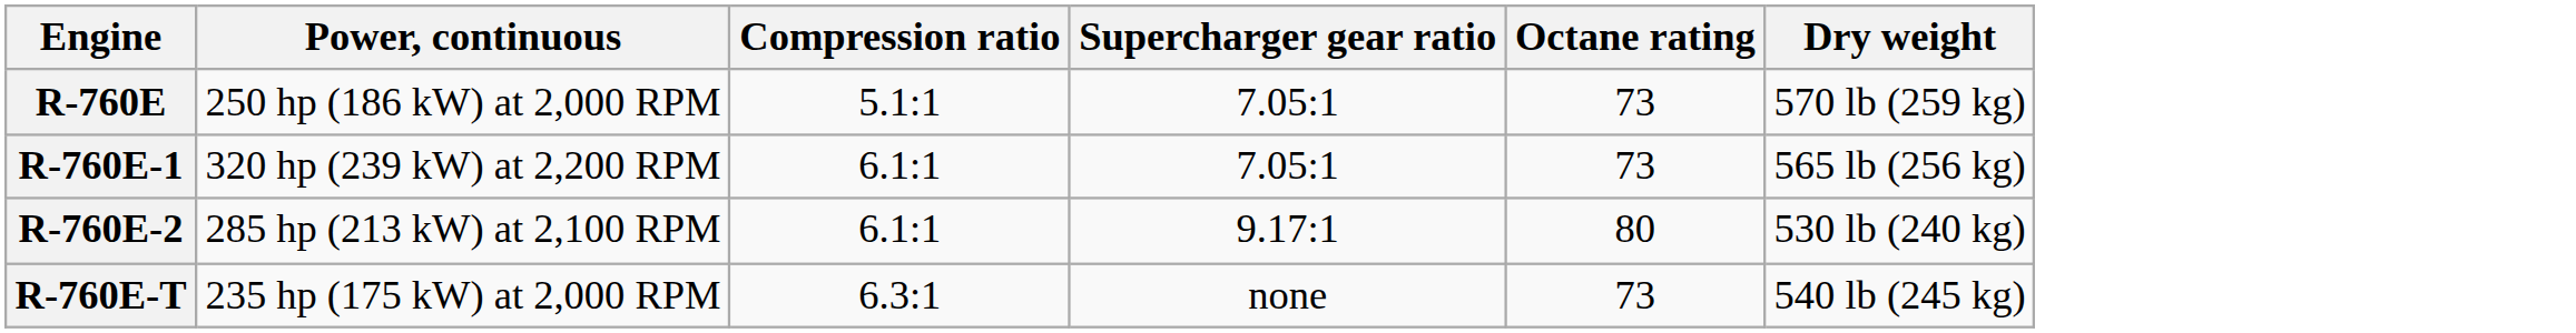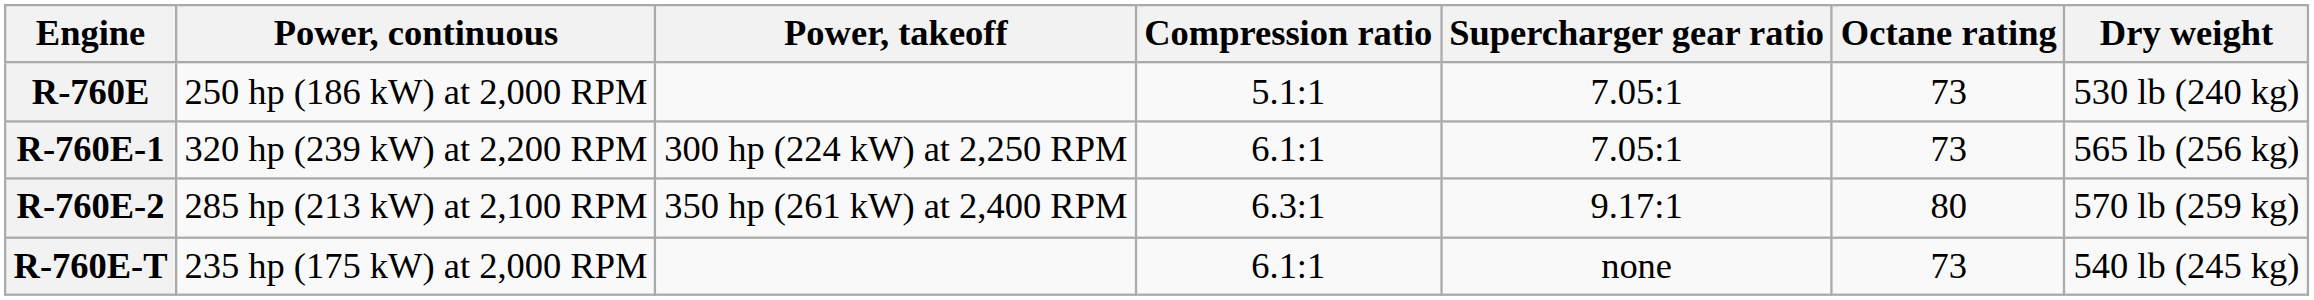+ column: Power, takeoff | 300 hp (224 kW) at 2,250 RPM | 350 hp (261 kW) at 2,400 RPM
R-760E | Dry weight: 570 lb (259 kg) -> 530 lb (240 kg)
R-760E-2 | Compression ratio: 6.1:1 -> 6.3:1
R-760E-2 | Dry weight: 530 lb (240 kg) -> 570 lb (259 kg)
R-760E-T | Compression ratio: 6.3:1 -> 6.1:1
